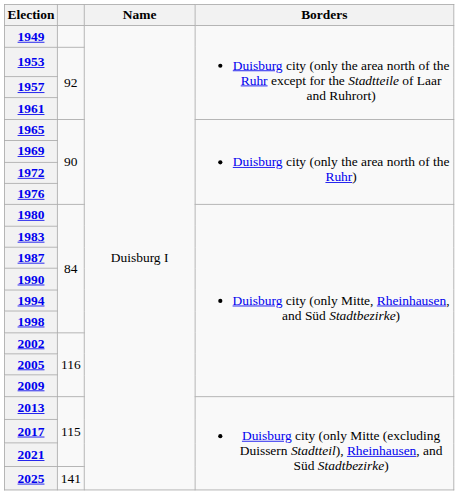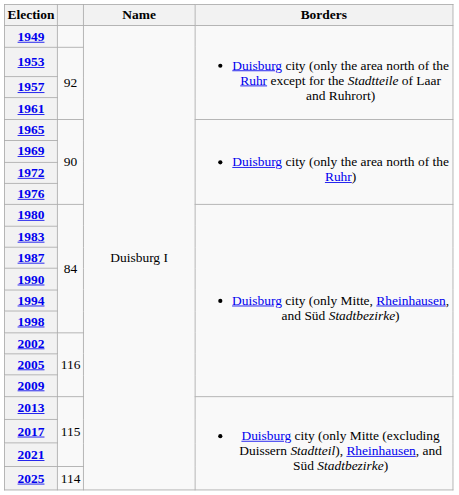2025 | column 2: 141 -> 114
